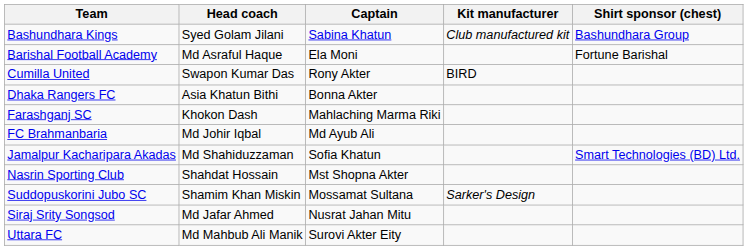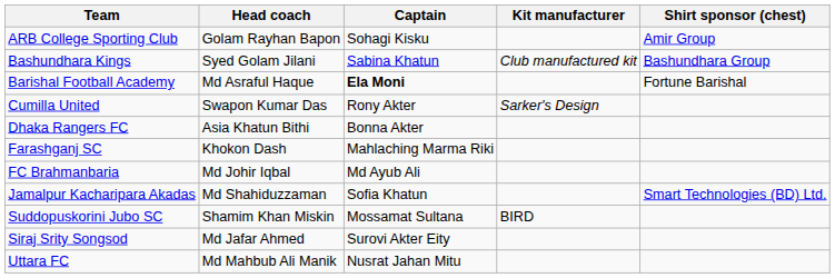+ row: ARB College Sporting Club | Golam Rayhan Bapon | Sohagi Kisku | Amir Group
Barishal Football Academy | Captain: normal -> bold
Cumilla United | Kit manufacturer: BIRD -> Sarker's Design
- row: Nasrin Sporting Club | Shahdat Hossain | Mst Shopna Akter
Suddopuskorini Jubo SC | Kit manufacturer: Sarker's Design -> BIRD
Siraj Srity Songsod | Captain: Nusrat Jahan Mitu -> Surovi Akter Eity
Uttara FC | Captain: Surovi Akter Eity -> Nusrat Jahan Mitu
